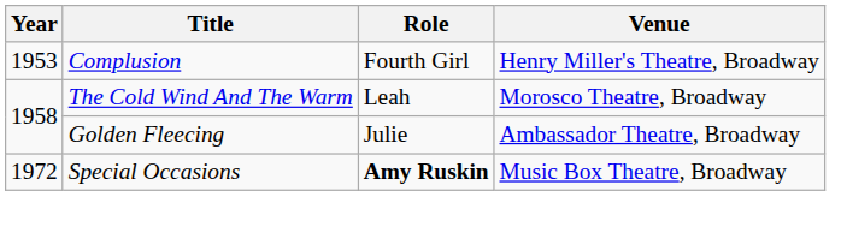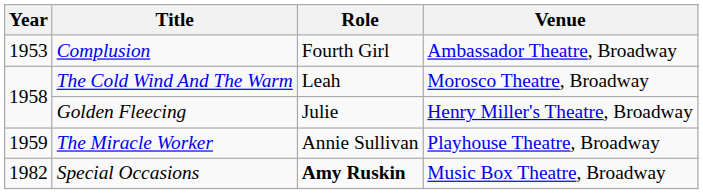Complusion | Venue: Henry Miller's Theatre, Broadway -> Ambassador Theatre, Broadway
Golden Fleecing | Venue: Ambassador Theatre, Broadway -> Henry Miller's Theatre, Broadway
+ row: 1959 | The Miracle Worker | Annie Sullivan | Playhouse Theatre, Broadway
Special Occasions | Year: 1972 -> 1982
